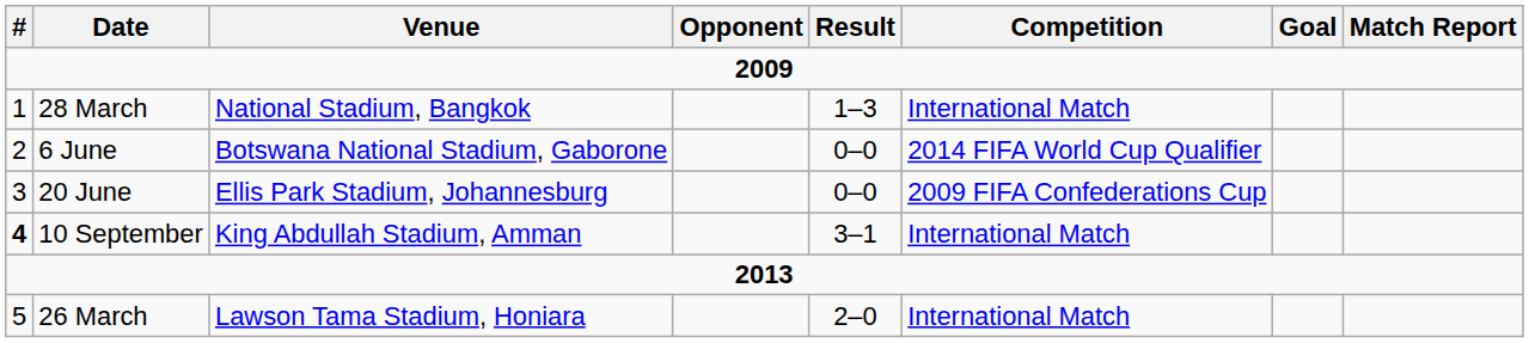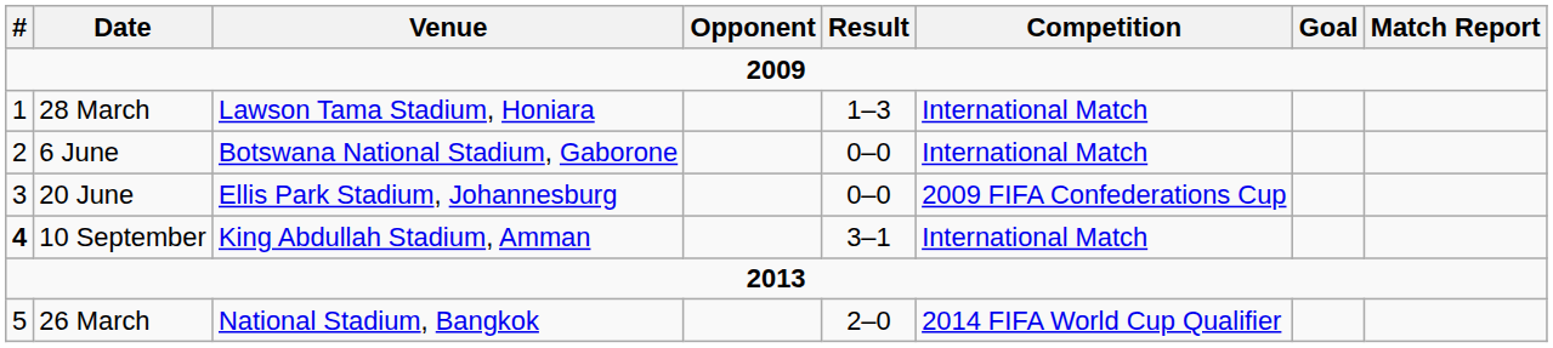28 March | Venue: National Stadium, Bangkok -> Lawson Tama Stadium, Honiara
6 June | Competition: 2014 FIFA World Cup Qualifier -> International Match
26 March | Venue: Lawson Tama Stadium, Honiara -> National Stadium, Bangkok
26 March | Competition: International Match -> 2014 FIFA World Cup Qualifier
